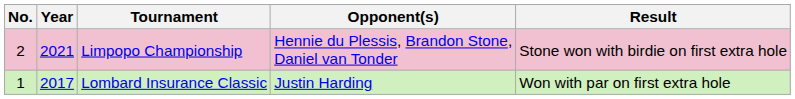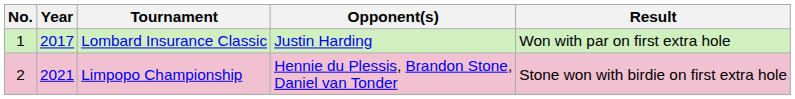rows swapped: Lombard Insurance Classic <-> Limpopo Championship
